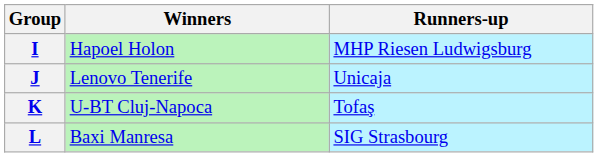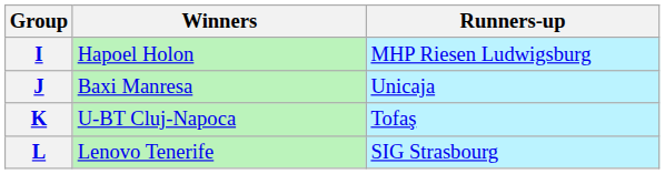J | Winners: Lenovo Tenerife -> Baxi Manresa
L | Winners: Baxi Manresa -> Lenovo Tenerife
